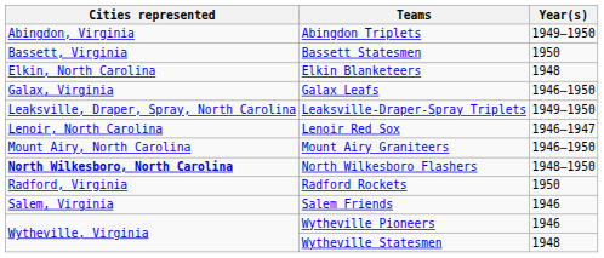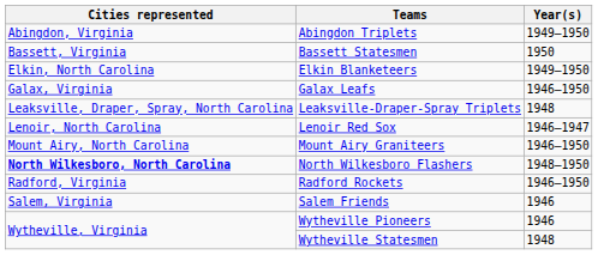Elkin Blanketeers | Year(s): 1948 -> 1949–1950
Leaksville-Draper-Spray Triplets | Year(s): 1949–1950 -> 1948
Radford Rockets | Year(s): 1950 -> 1946–1950
